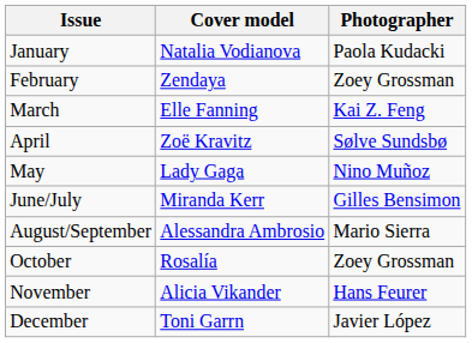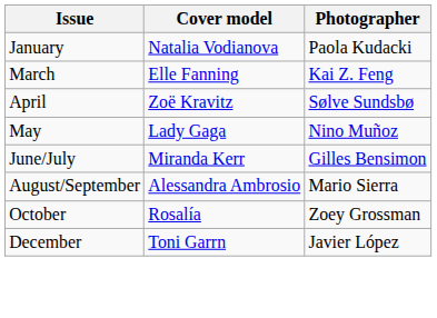- row: February | Zendaya | Zoey Grossman
- row: November | Alicia Vikander | Hans Feurer
